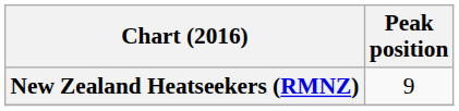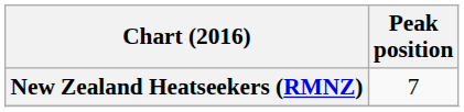New Zealand Heatseekers (RMNZ) | Peak position: 9 -> 7
